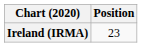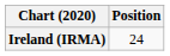Ireland (IRMA) | Position: 23 -> 24
